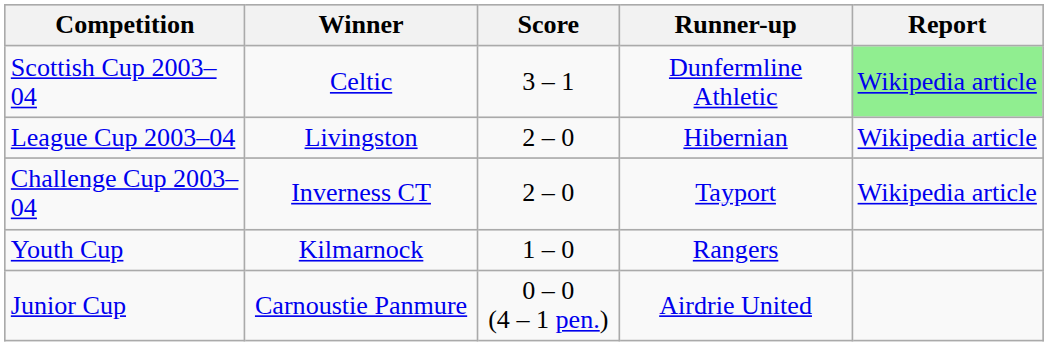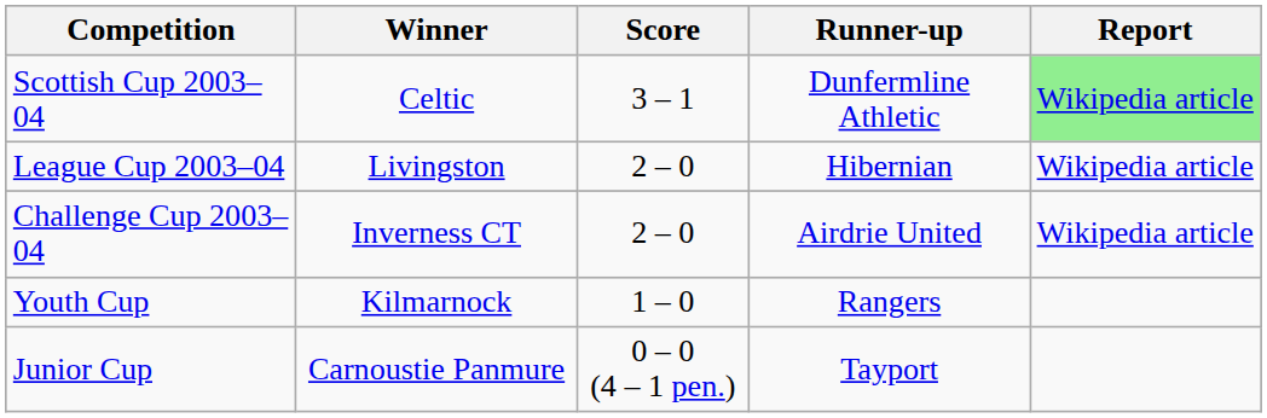Challenge Cup 2003–04 | Runner-up: Tayport -> Airdrie United
Junior Cup | Runner-up: Airdrie United -> Tayport
